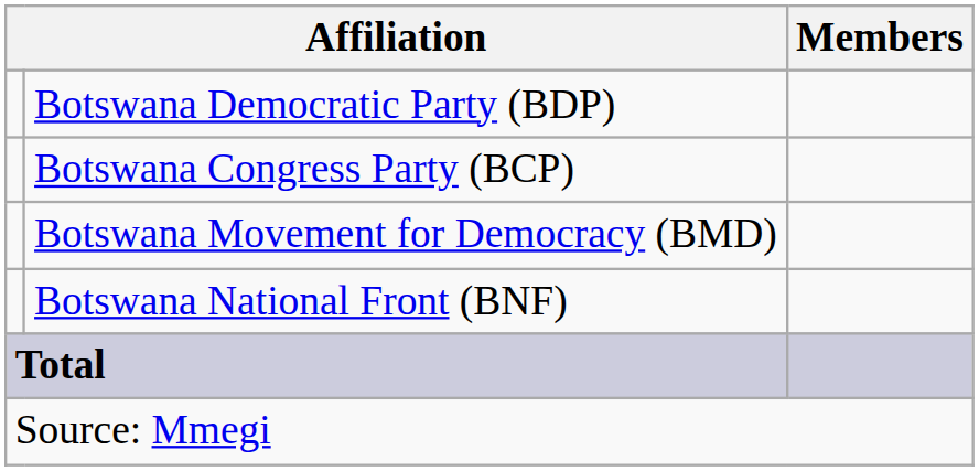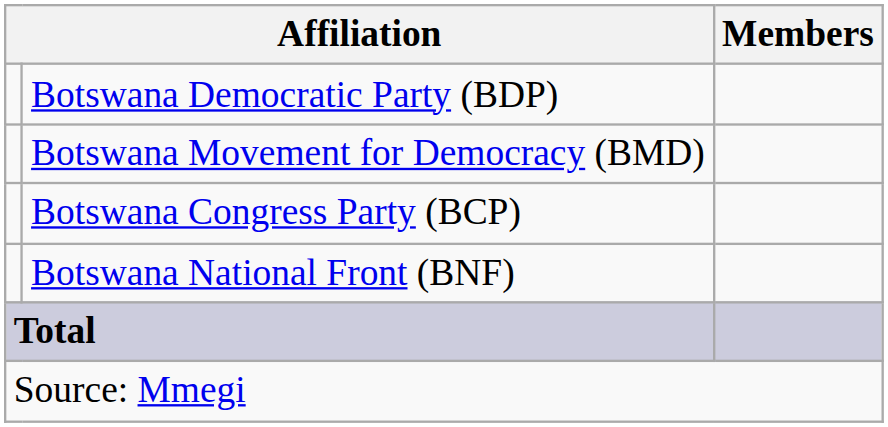rows swapped: Botswana Movement for Democracy (BMD) <-> Botswana Congress Party (BCP)
